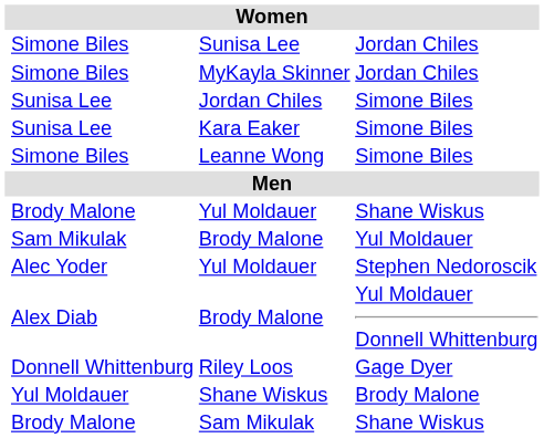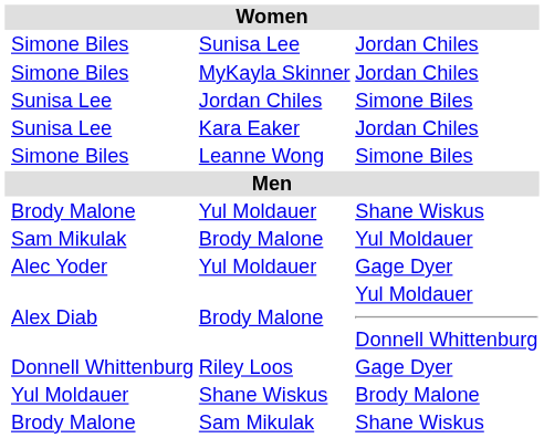Kara Eaker | column 4: Simone Biles -> Jordan Chiles
Alec Yoder / Yul Moldauer | column 4: Stephen Nedoroscik -> Gage Dyer
